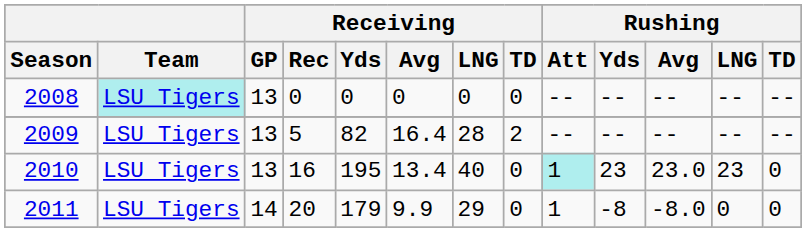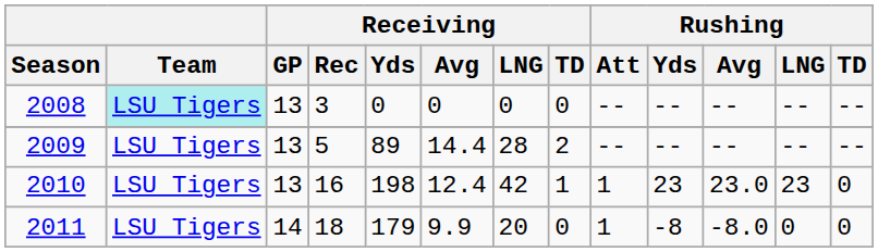2008 | Receiving / Rec: 0 -> 3
2009 | Receiving / Yds: 82 -> 89
2009 | Receiving / Avg: 16.4 -> 14.4
2010 | Receiving / Yds: 195 -> 198
2010 | Receiving / Avg: 13.4 -> 12.4
2010 | Receiving / LNG: 40 -> 42
2010 | Receiving / TD: 0 -> 1
2010 | Rushing / Att: paleturquoise background -> no background
2011 | Receiving / Rec: 20 -> 18
2011 | Receiving / LNG: 29 -> 20
